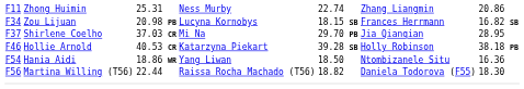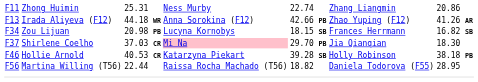+ row: F13 | Irada Aliyeva (F12) | 44.18 WR | Anna Sorokina (F12) | 42.66 PB | Zhao Yuping (F12) | 41.26 AR
F37 | column 4: no background -> pink background
F37 | column 7: 28.95 -> 18.30
- row: F54 | Hania Aidi | 18.86 WR | Yang Liwan | 18.50 | Ntombizanele Situ | 16.36
F56 | column 7: 18.30 -> 28.95
